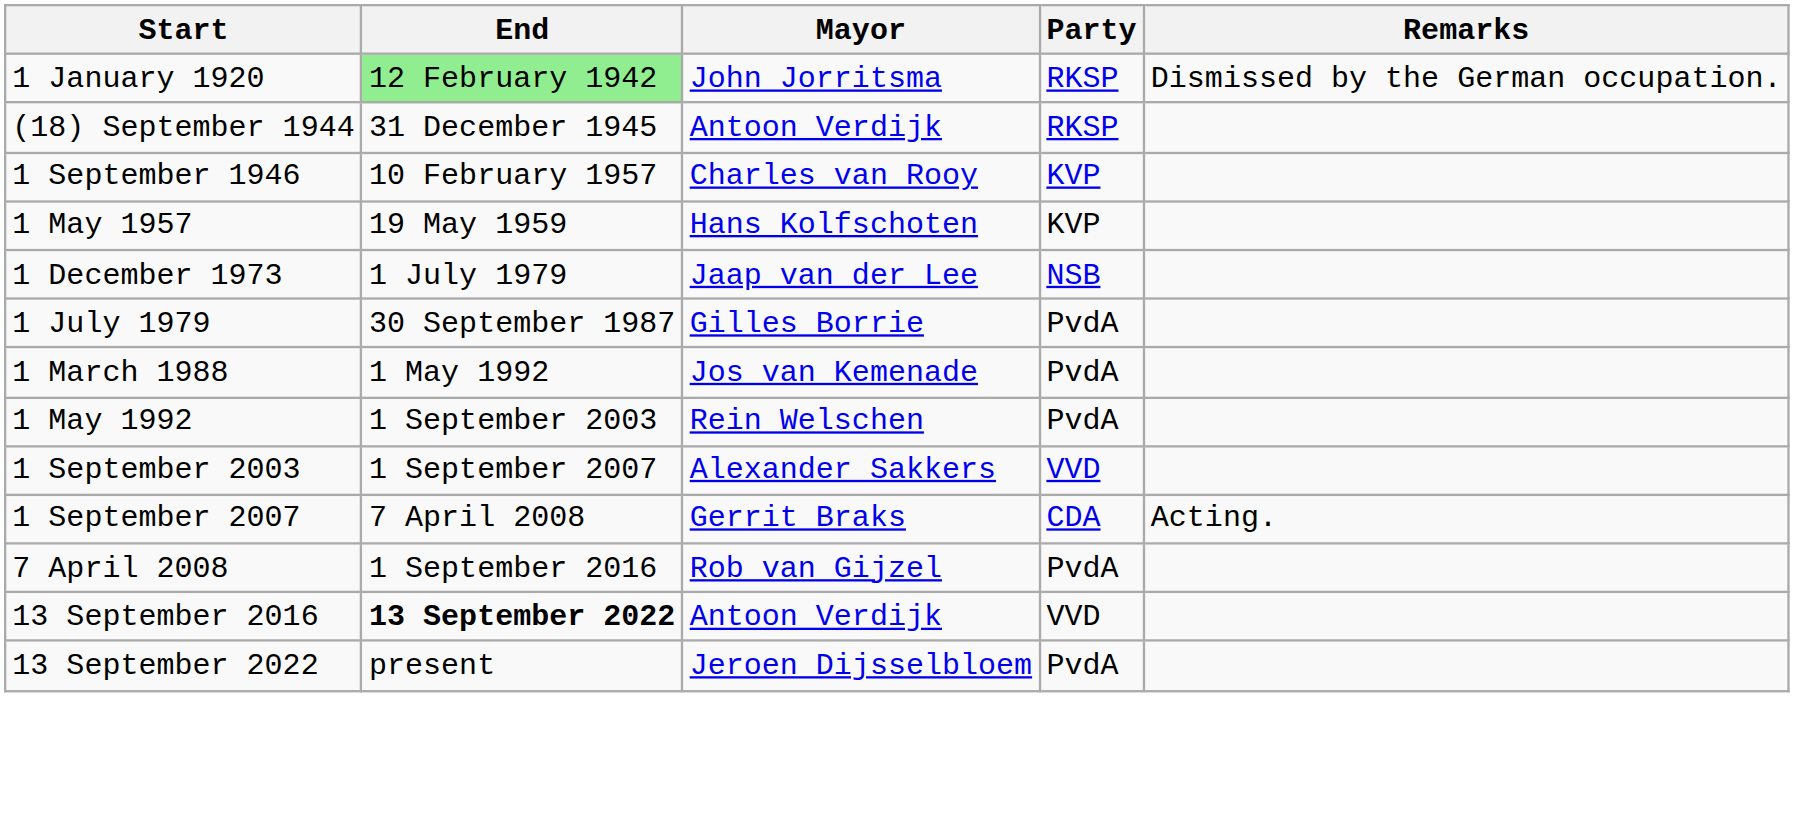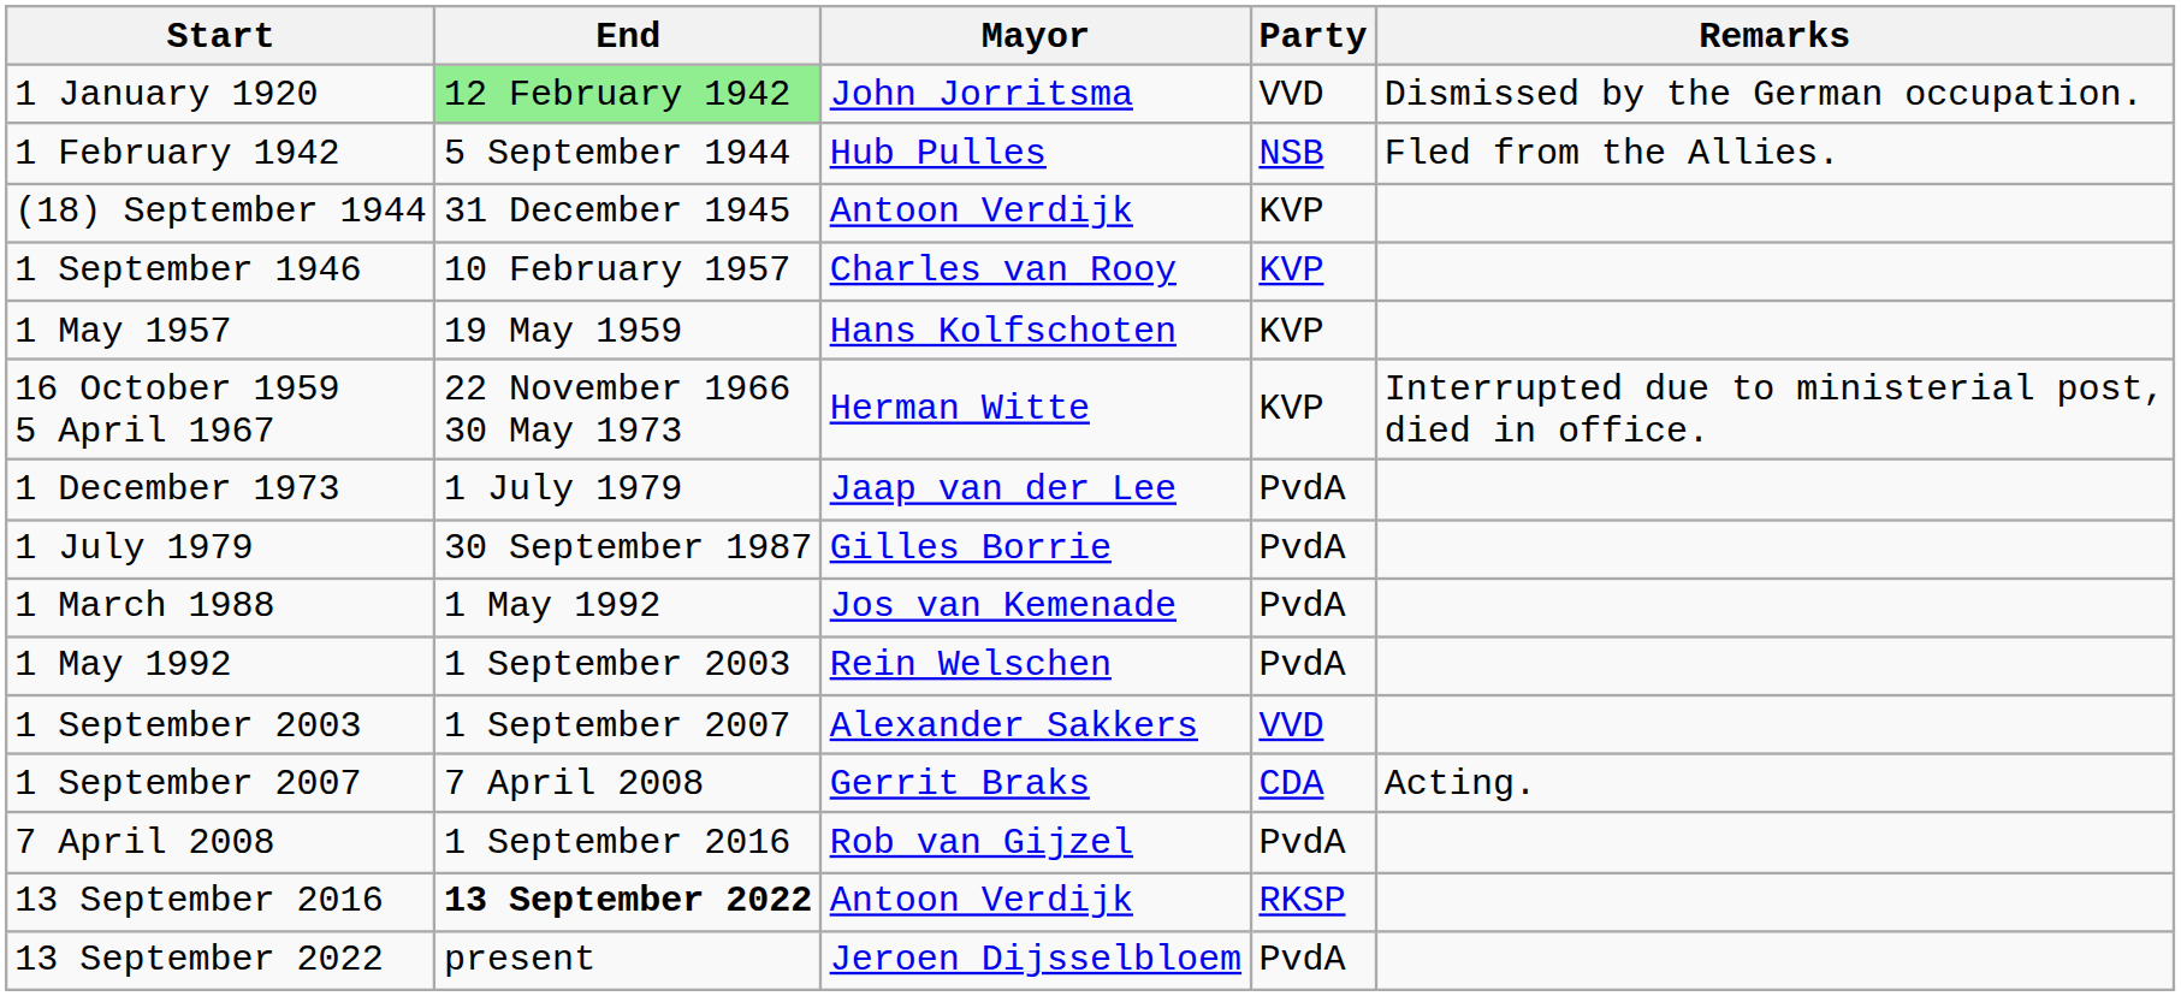1 January 1920 | Party: RKSP -> VVD
+ row: 1 February 1942 | 5 September 1944 | Hub Pulles | NSB | Fled from the Allies.
(18) September 1944 | Party: RKSP -> KVP
+ row: 16 October 1959 5 April 1967 | 22 November 1966 30 May 1973 | Herman Witte | KVP | Interrupted due to ministerial post, died in office.
1 December 1973 | Party: NSB -> PvdA
13 September 2016 | Party: VVD -> RKSP
